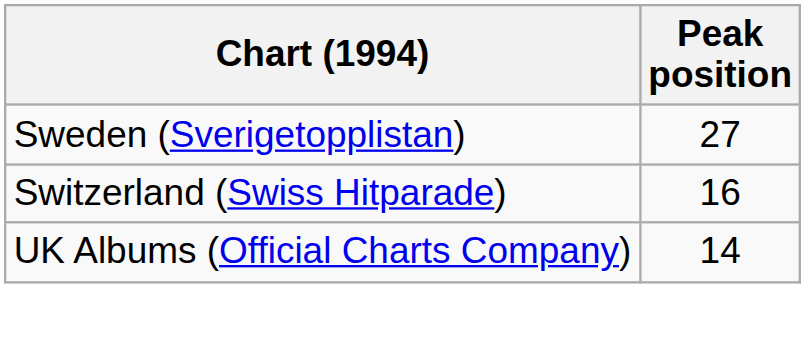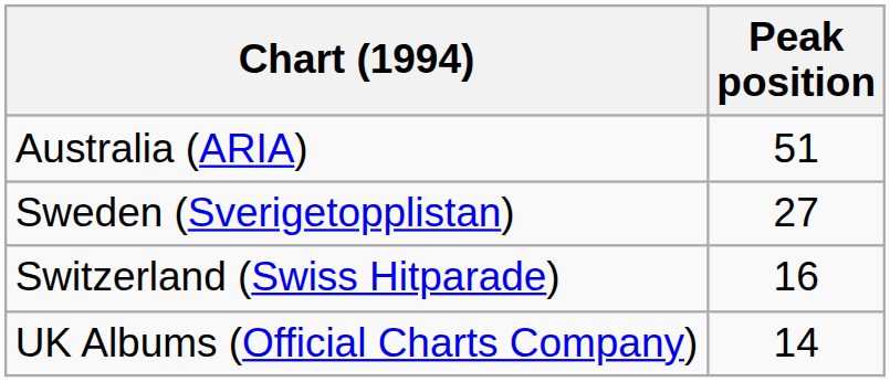+ row: Australia (ARIA) | 51
